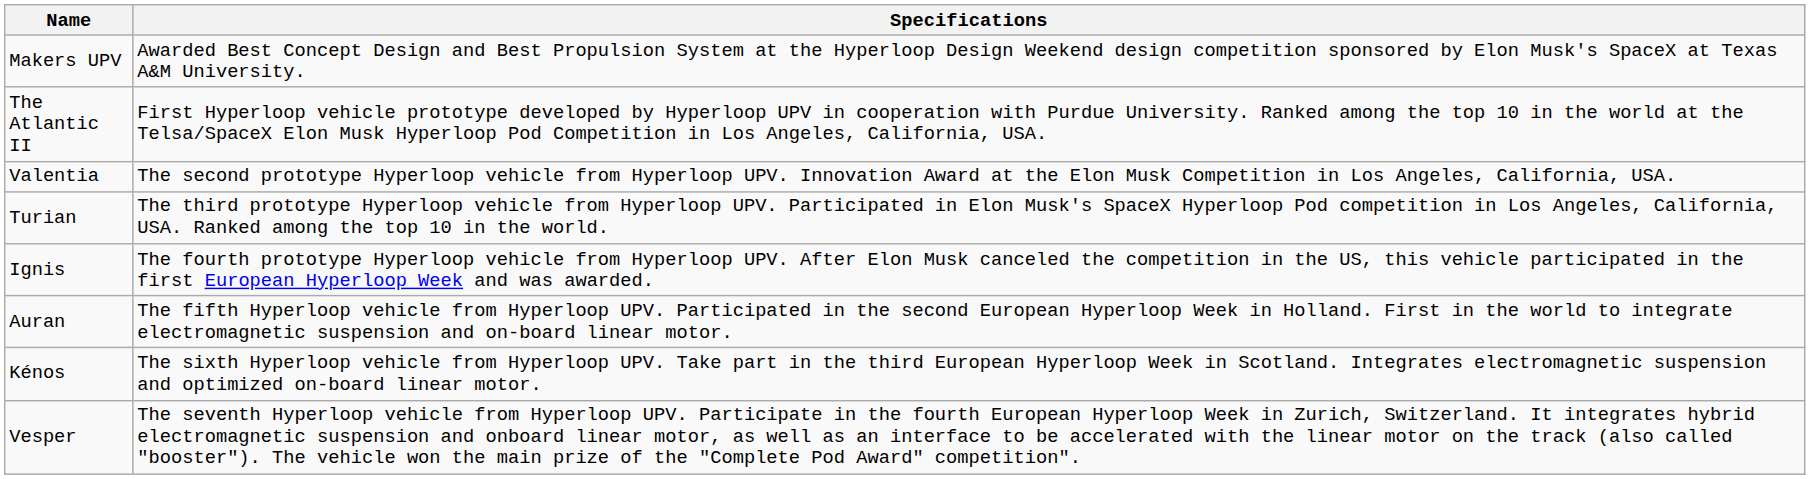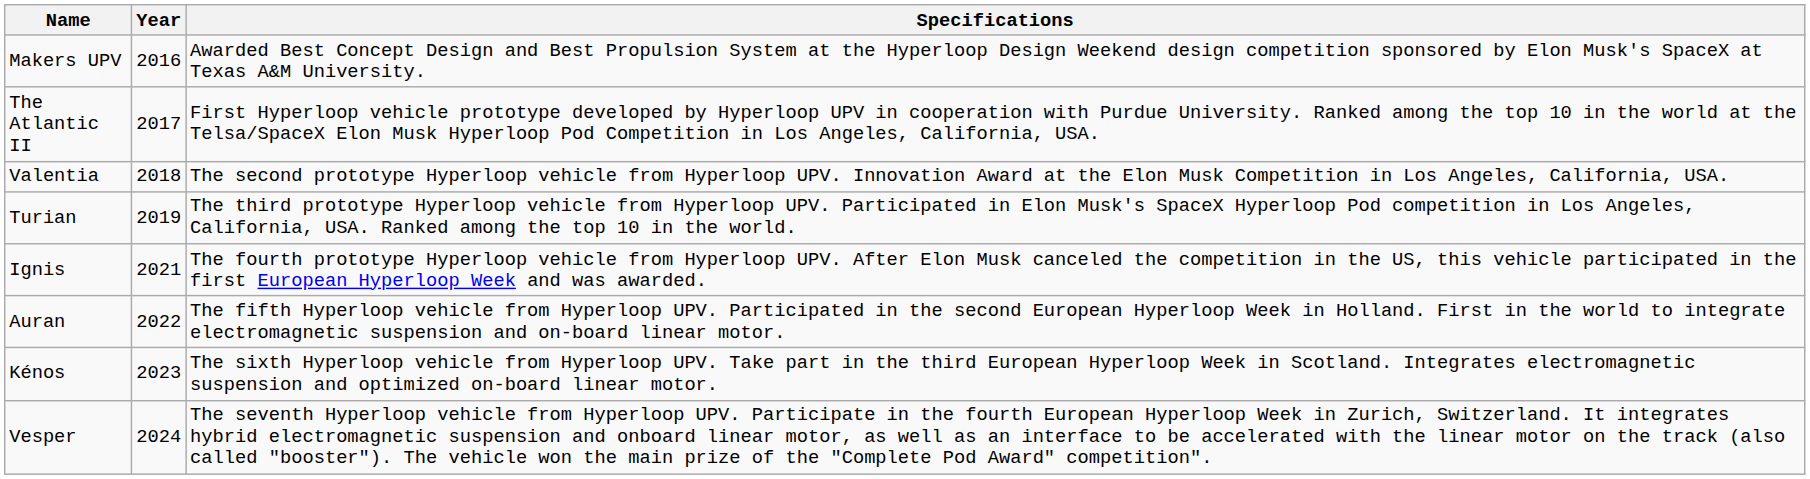+ column: Year | 2016 | 2017 | 2018 | 2019 | 2021 | 2022 | 2023 | 2024
